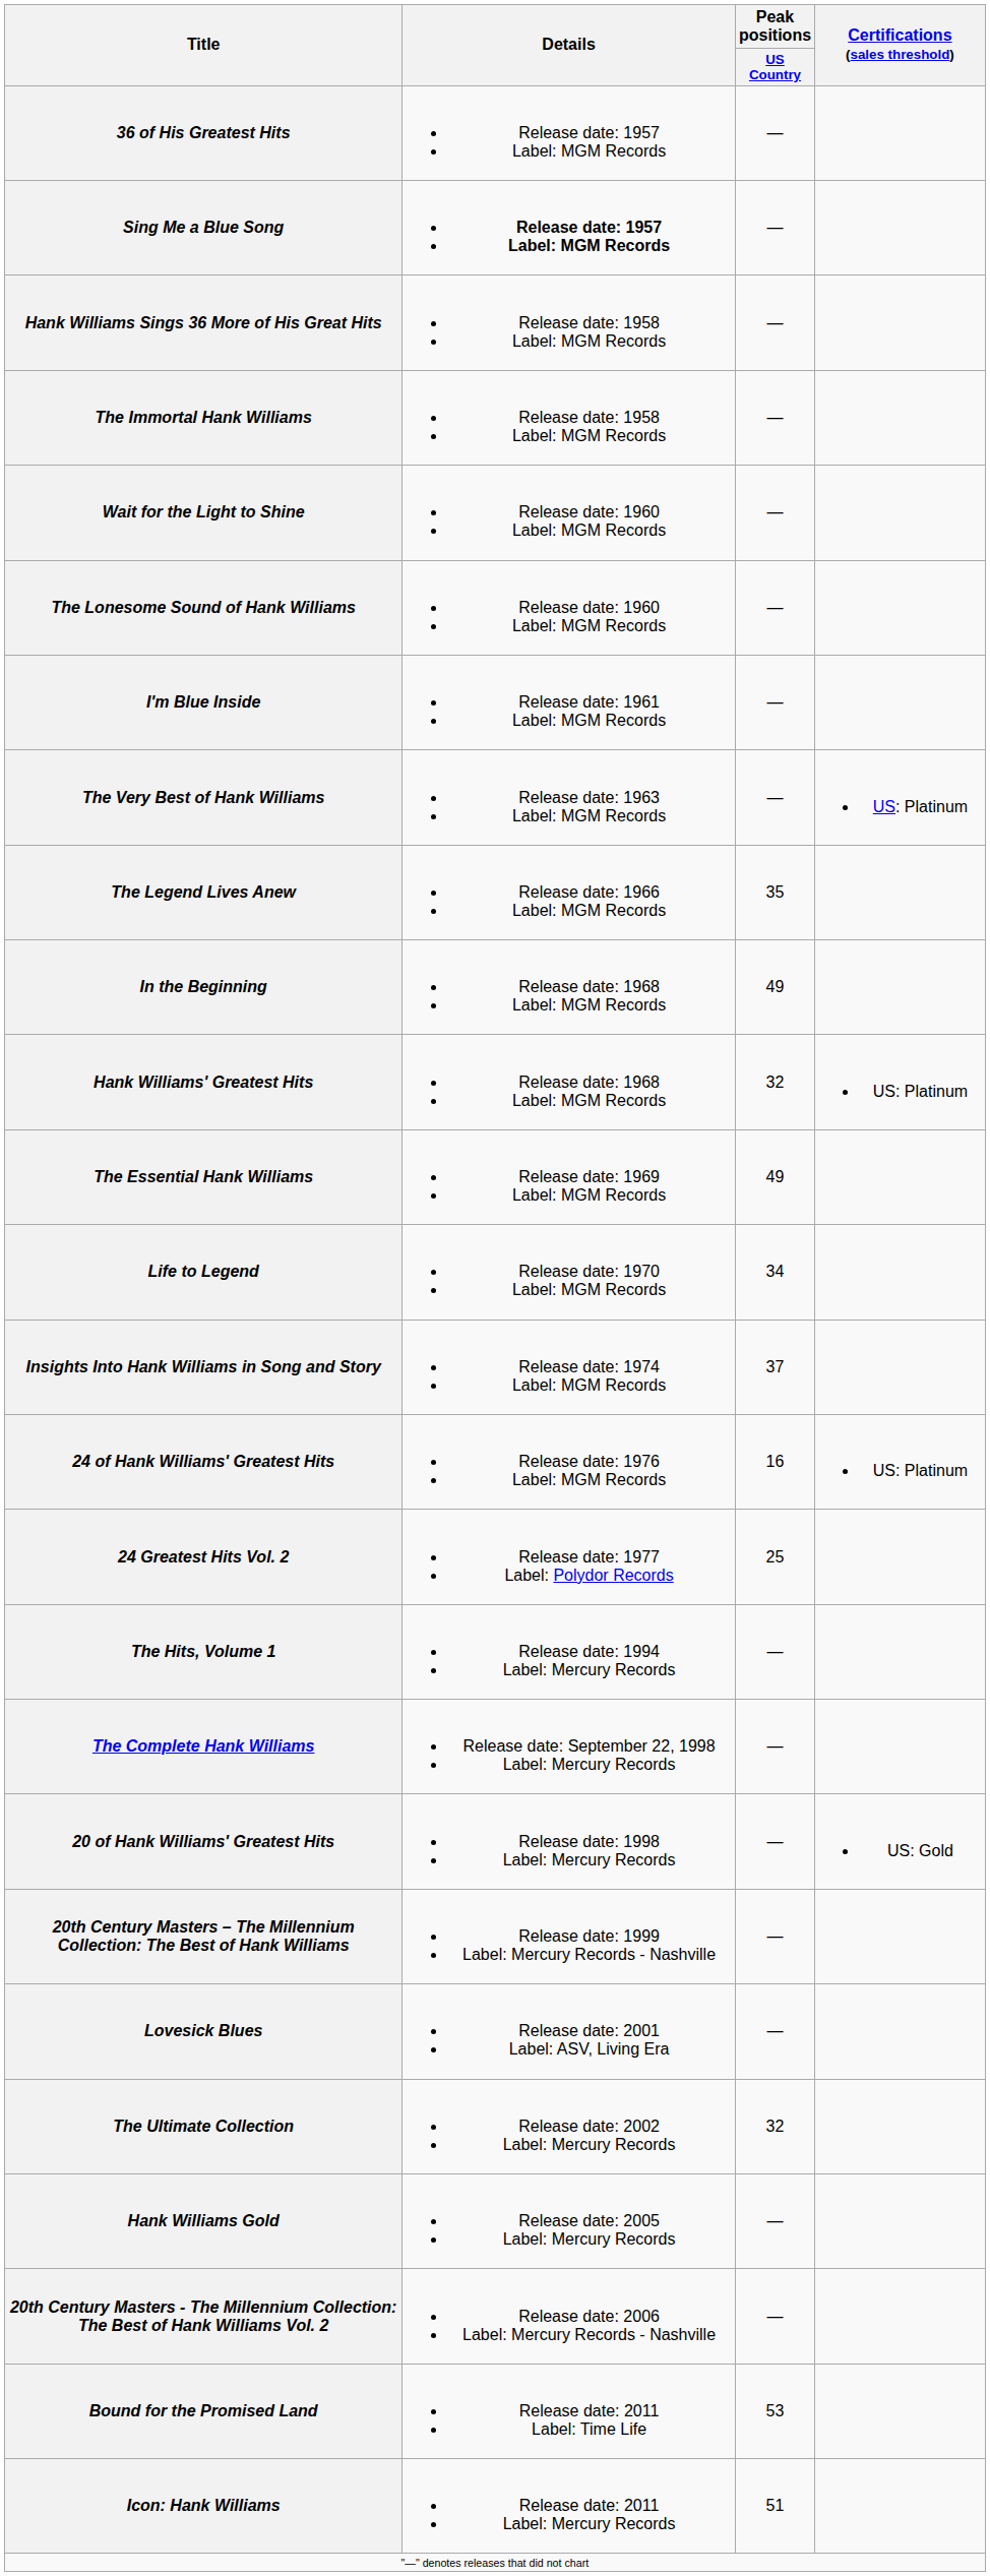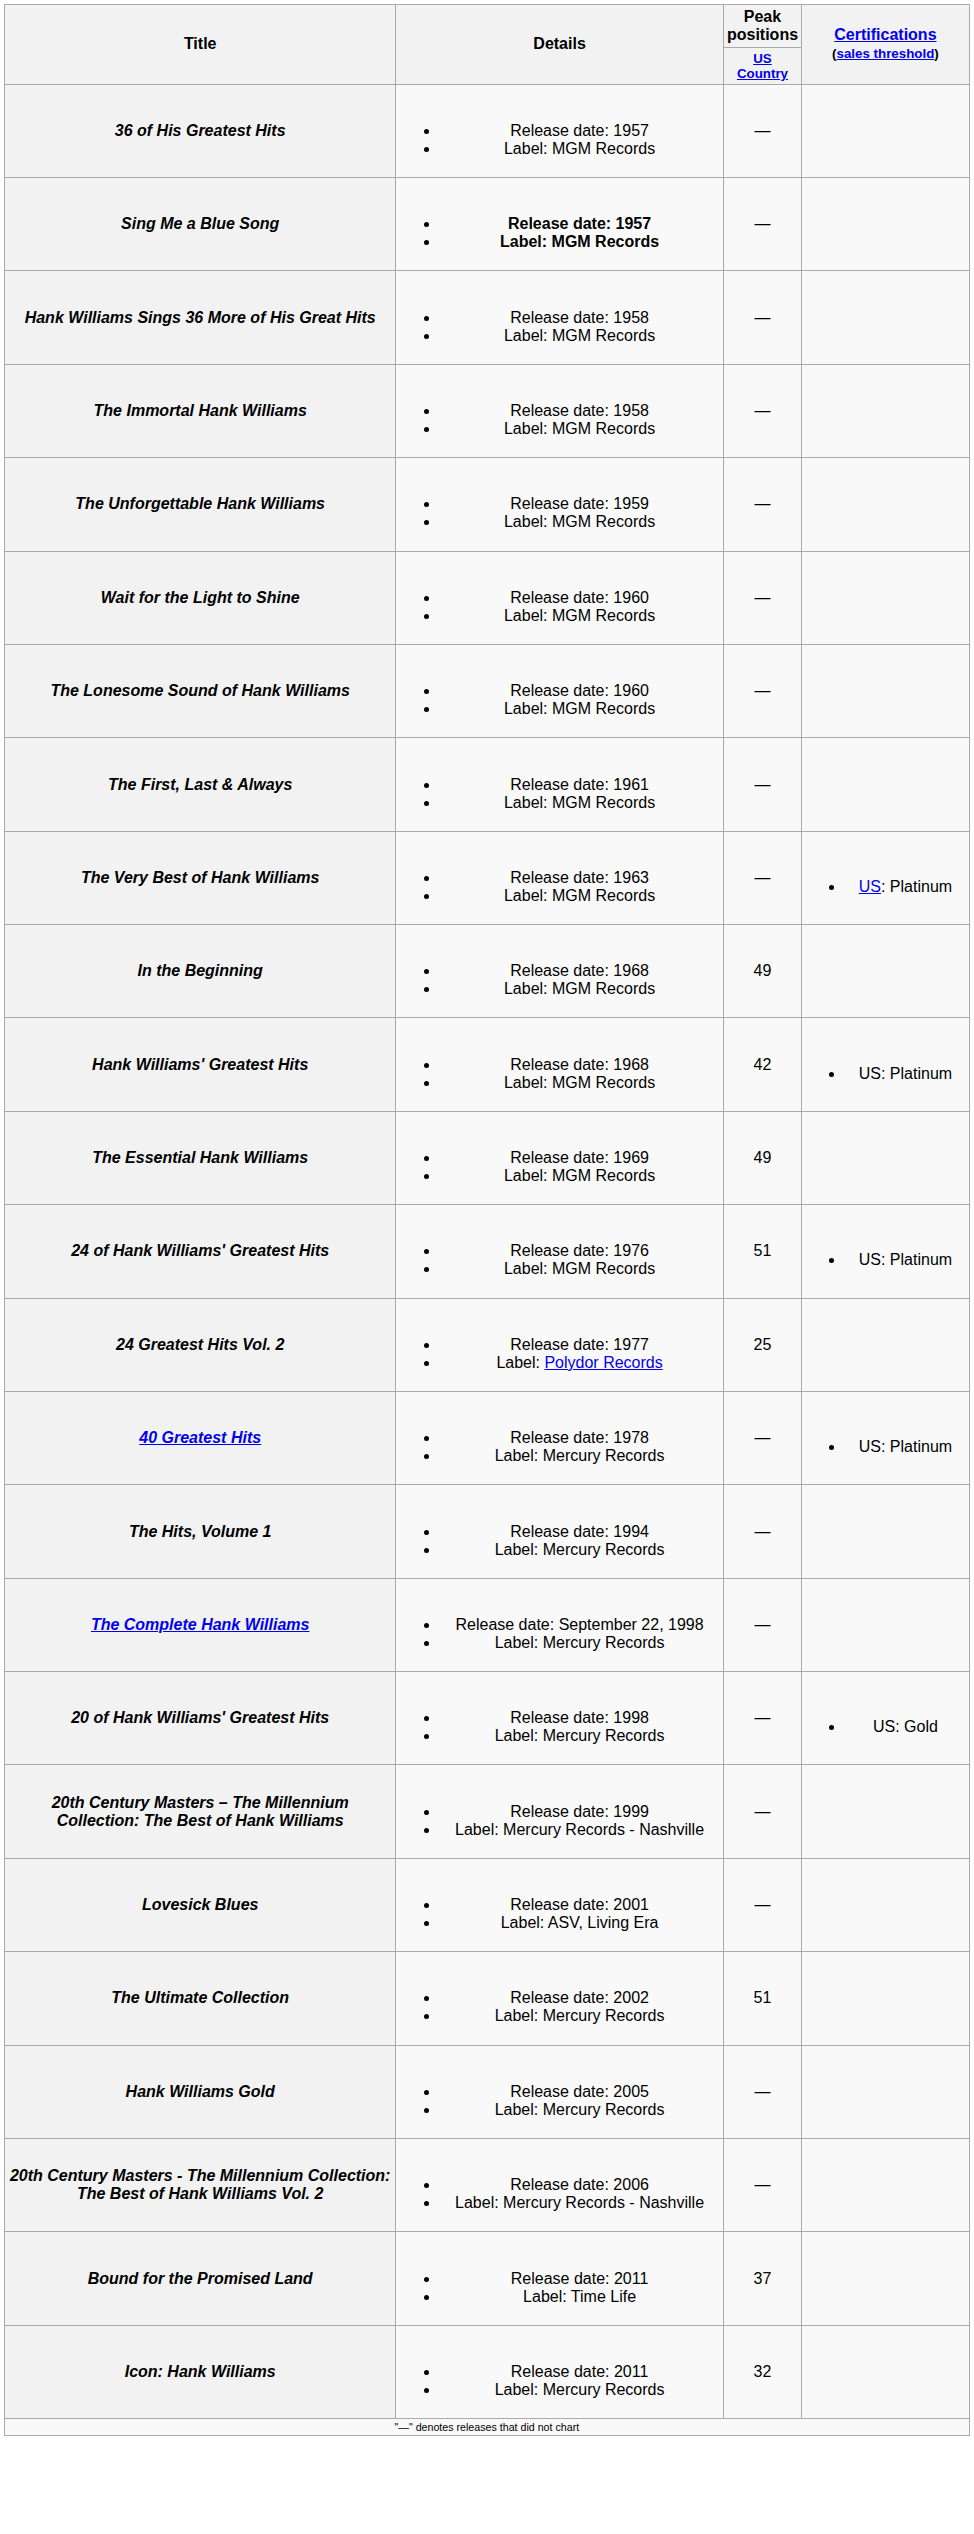+ row: The Unforgettable Hank Williams | Release date: 1959 Label: MGM Records | —
+ row: The First, Last & Always | Release date: 1961 Label: MGM Records | —
- row: I'm Blue Inside | Release date: 1961 Label: MGM Records | —
- row: The Legend Lives Anew | Release date: 1966 Label: MGM Records | 35
Hank Williams' Greatest Hits | Peak positions / US Country: 32 -> 42
- row: Life to Legend | Release date: 1970 Label: MGM Records | 34
- row: Insights Into Hank Williams in Song and Story | Release date: 1974 Label: MGM Records | 37
24 of Hank Williams' Greatest Hits | Peak positions / US Country: 16 -> 51
+ row: 40 Greatest Hits | Release date: 1978 Label: Mercury Records | — | US: Platinum
The Ultimate Collection | Peak positions / US Country: 32 -> 51
Bound for the Promised Land | Peak positions / US Country: 53 -> 37
Icon: Hank Williams | Peak positions / US Country: 51 -> 32
